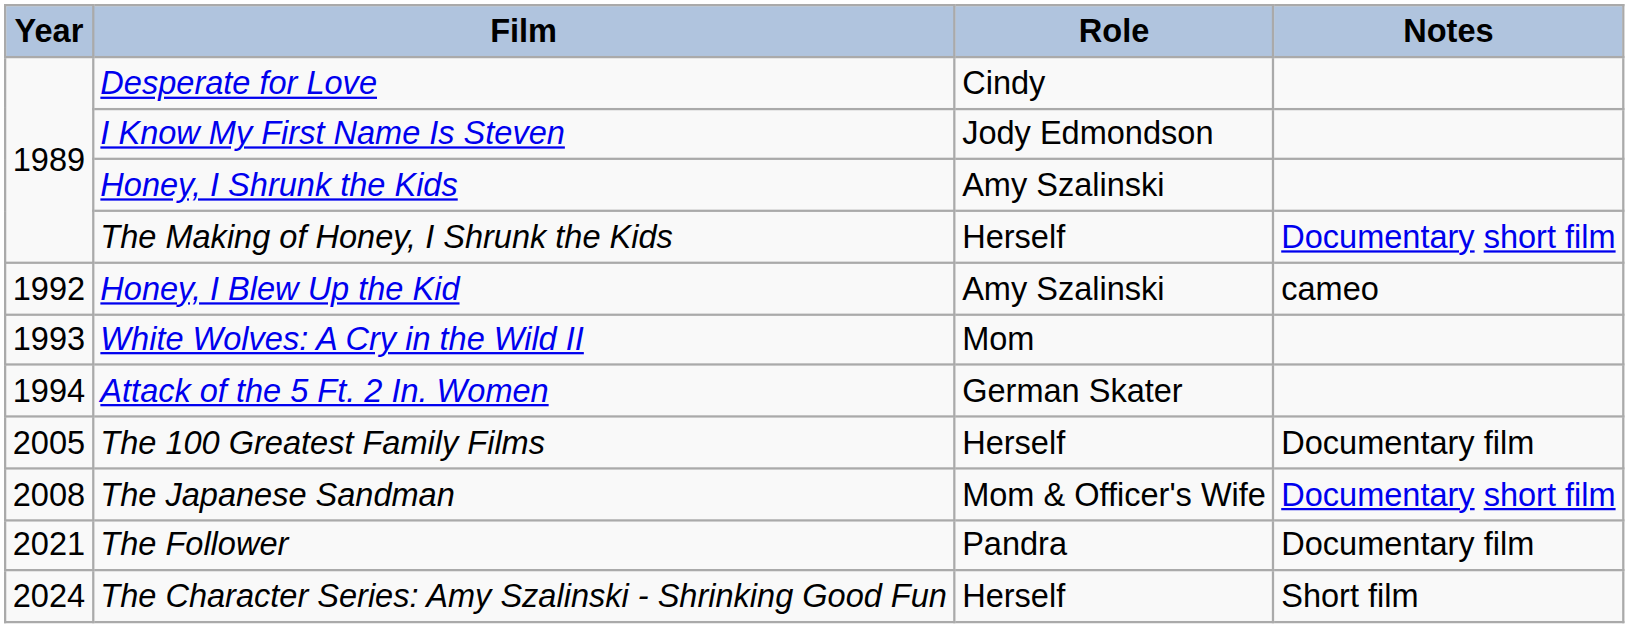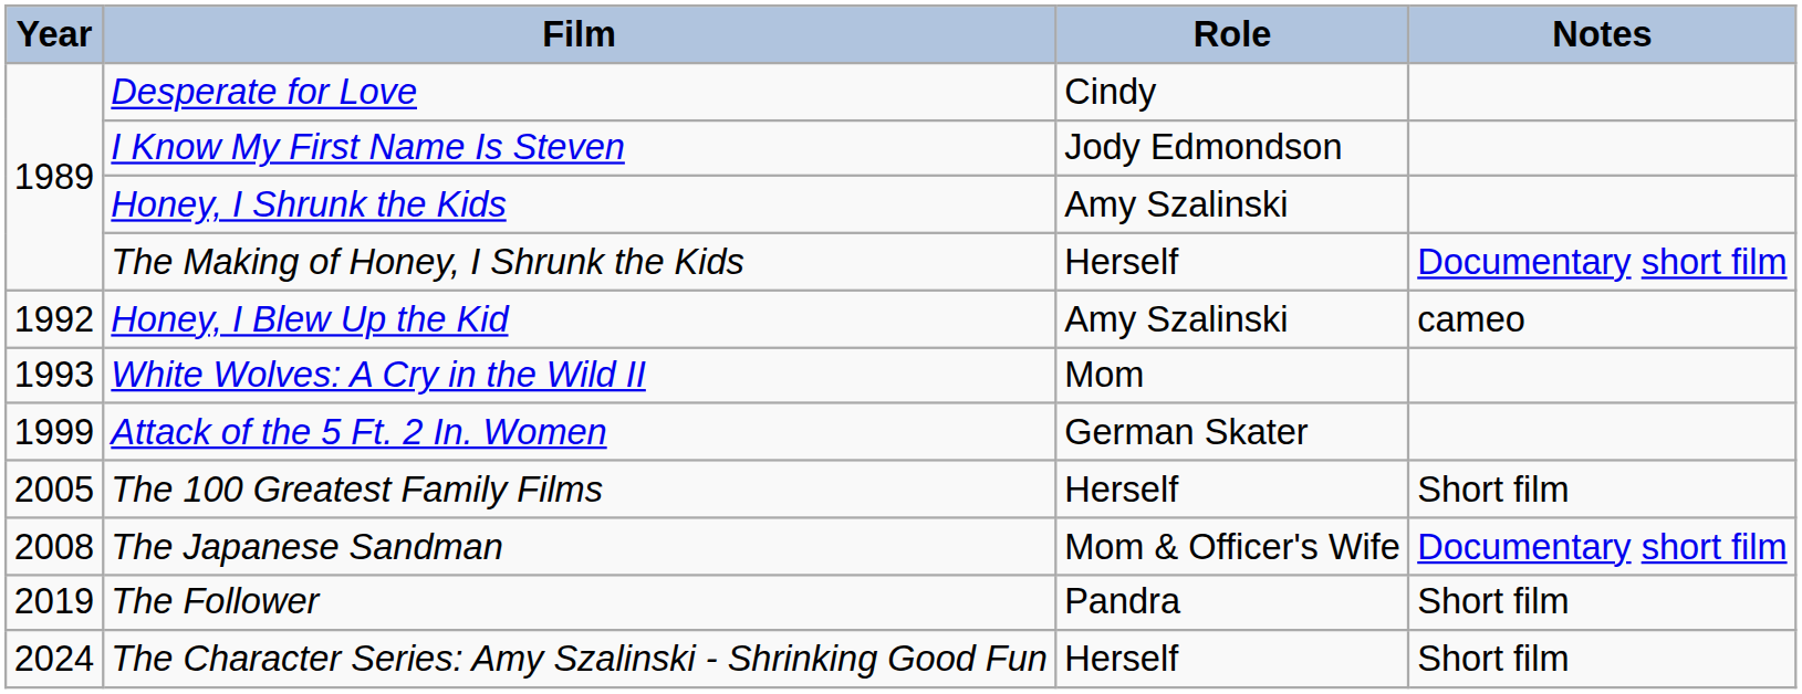Attack of the 5 Ft. 2 In. Women | Year: 1994 -> 1999
The 100 Greatest Family Films | Notes: Documentary film -> Short film
The Follower | Year: 2021 -> 2019
The Follower | Notes: Documentary film -> Short film
